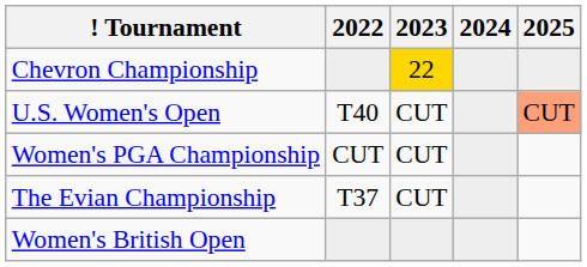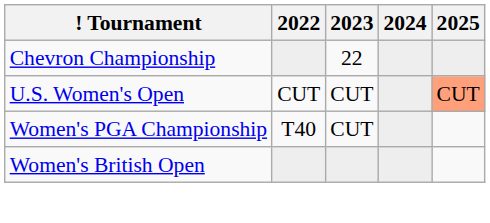Chevron Championship | 2023: gold background -> no background
U.S. Women's Open | 2022: T40 -> CUT
Women's PGA Championship | 2022: CUT -> T40
- row: The Evian Championship | T37 | CUT
